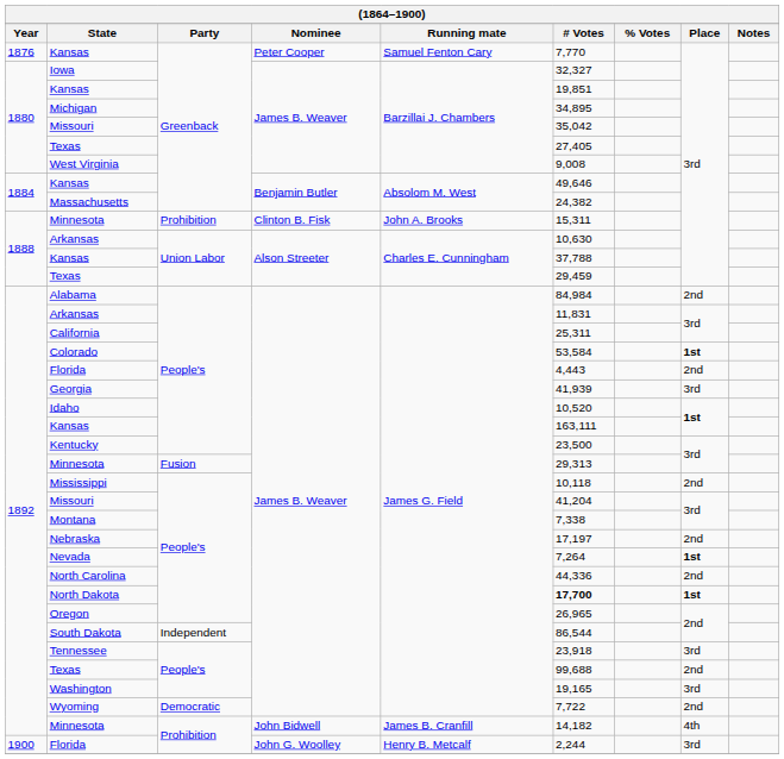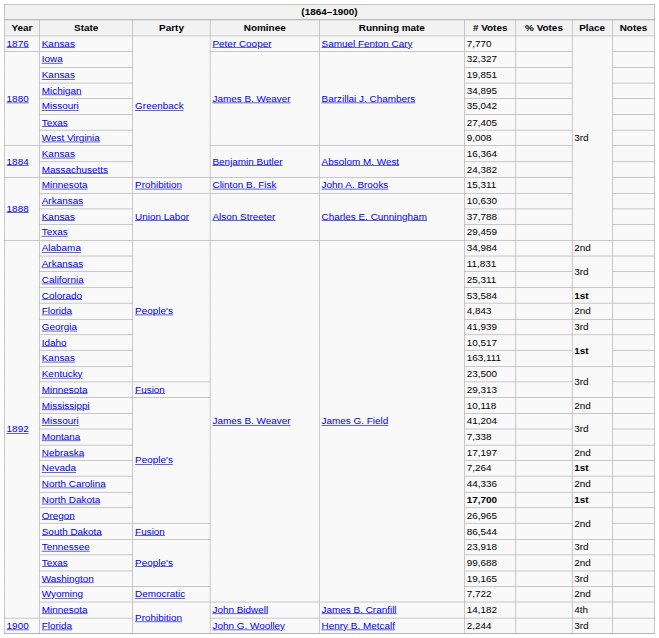1884 / Kansas | # Votes: 49,646 -> 16,364
Alabama | # Votes: 84,984 -> 34,984
1892 / Florida | # Votes: 4,443 -> 4,843
Idaho | # Votes: 10,520 -> 10,517
South Dakota | Party: Independent -> Fusion
